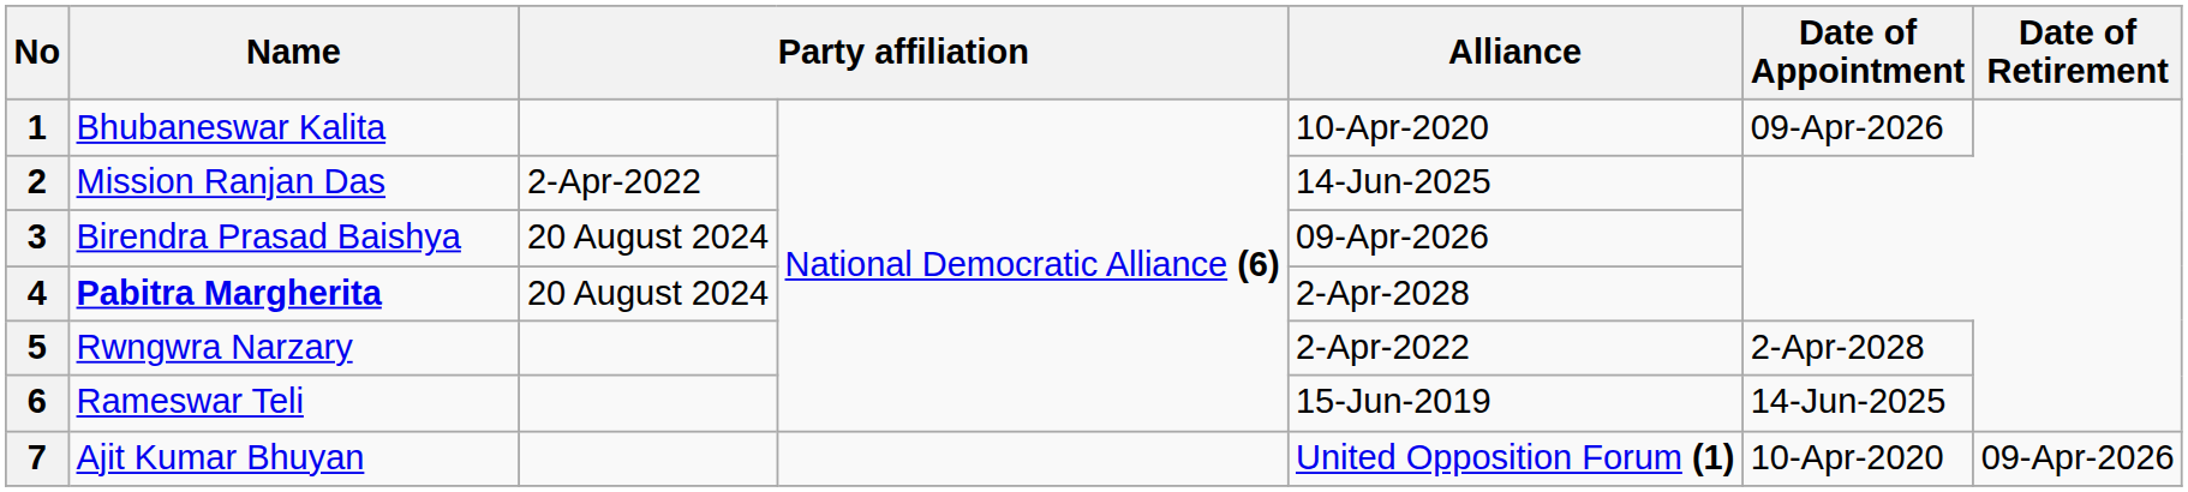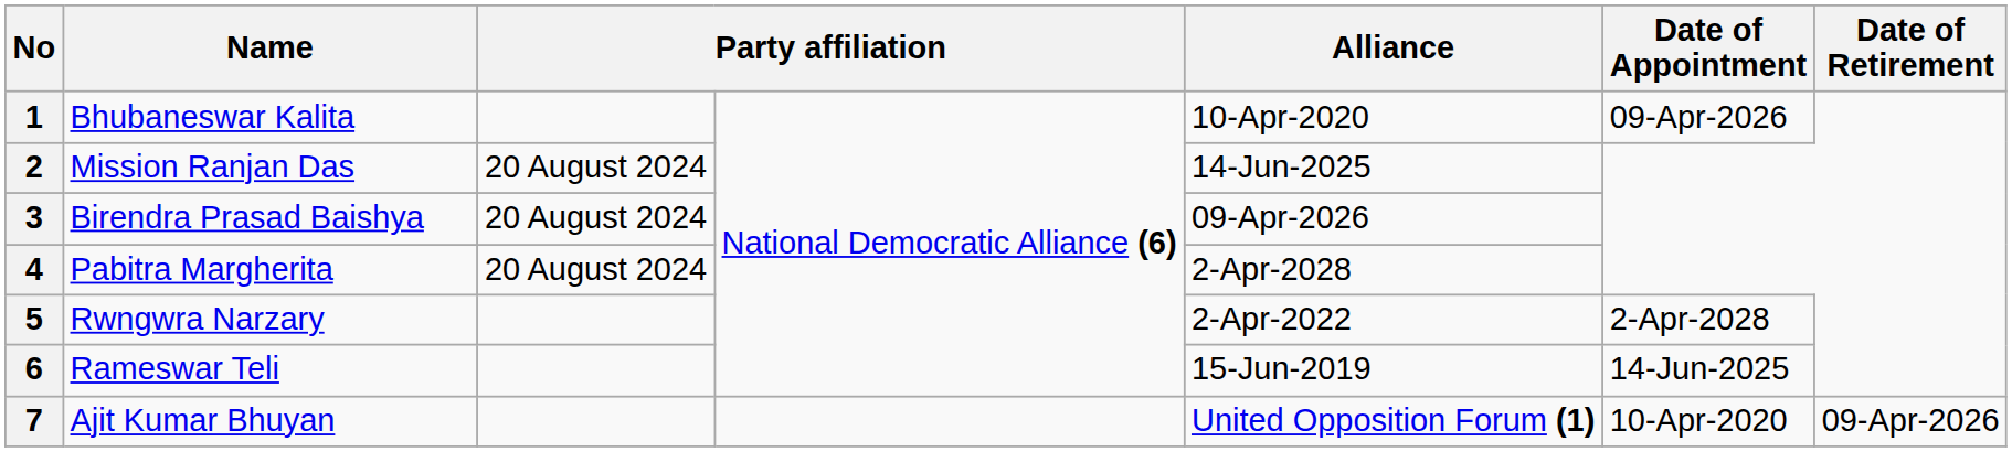2 | column 3: 2-Apr-2022 -> 20 August 2024
4 | Name: bold -> normal
